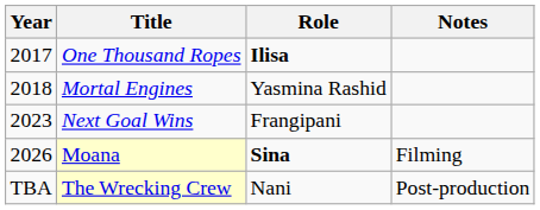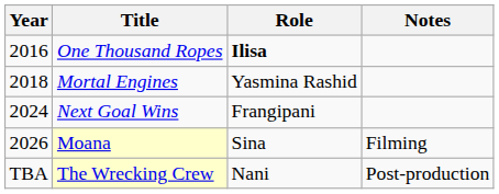One Thousand Ropes | Year: 2017 -> 2016
Next Goal Wins | Year: 2023 -> 2024
Moana | Role: bold -> normal
